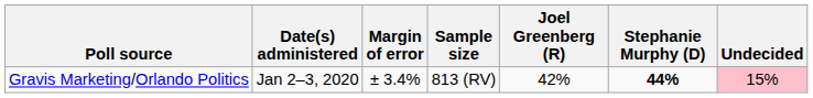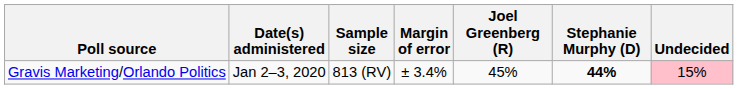columns swapped: Sample size <-> Margin of error
Gravis Marketing/Orlando Politics | Joel Greenberg (R): 42% -> 45%
